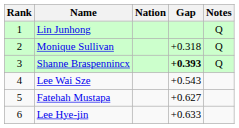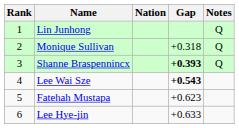Lee Wai Sze | Gap: normal -> bold
Fatehah Mustapa | Gap: +0.627 -> +0.623
